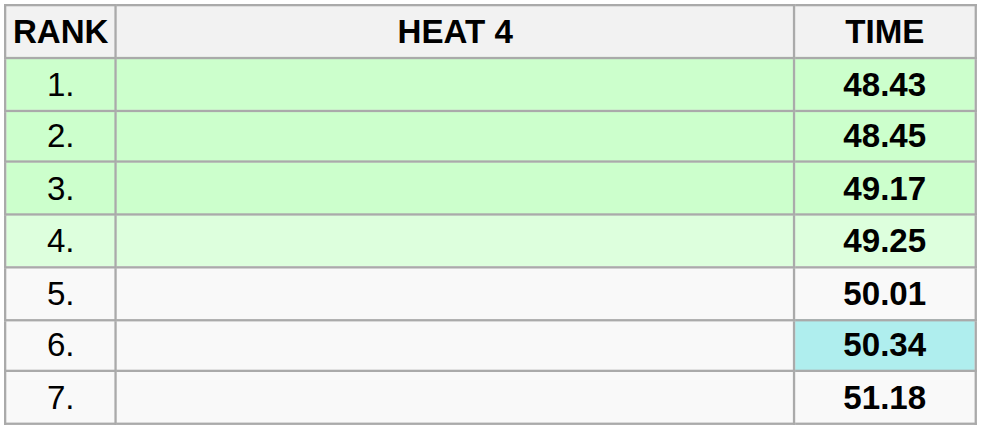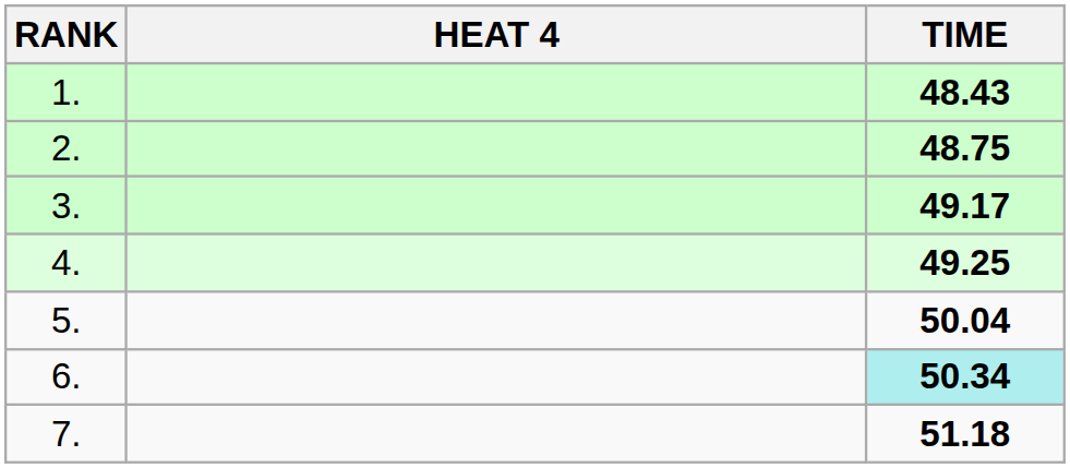2. | TIME: 48.45 -> 48.75
5. | TIME: 50.01 -> 50.04
